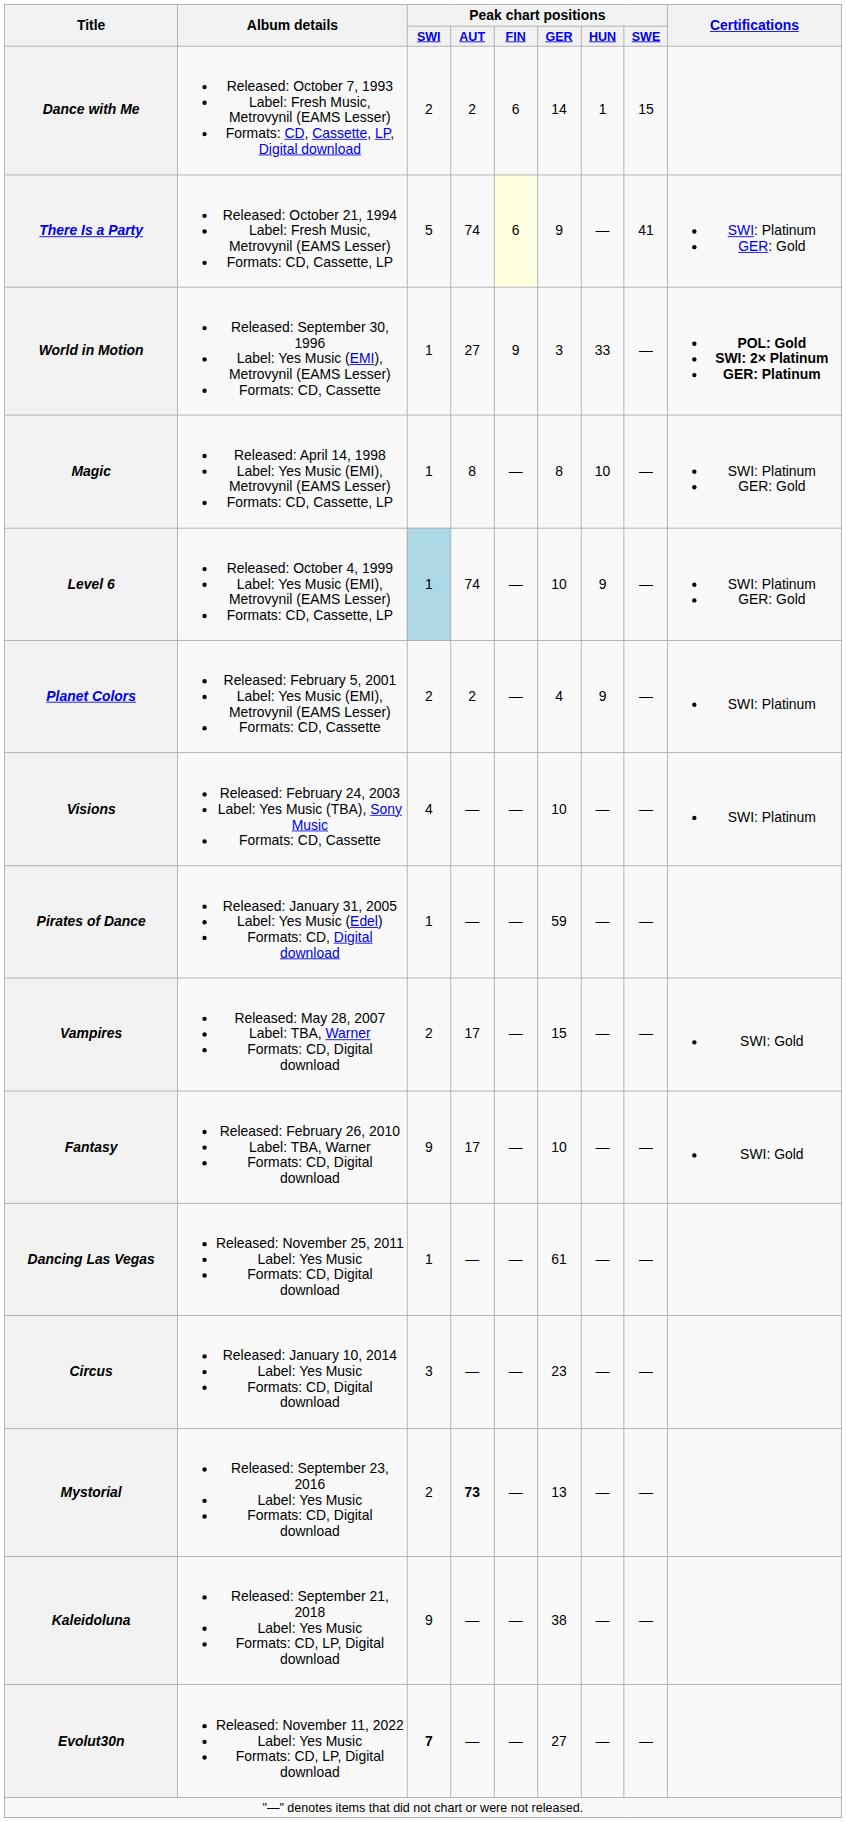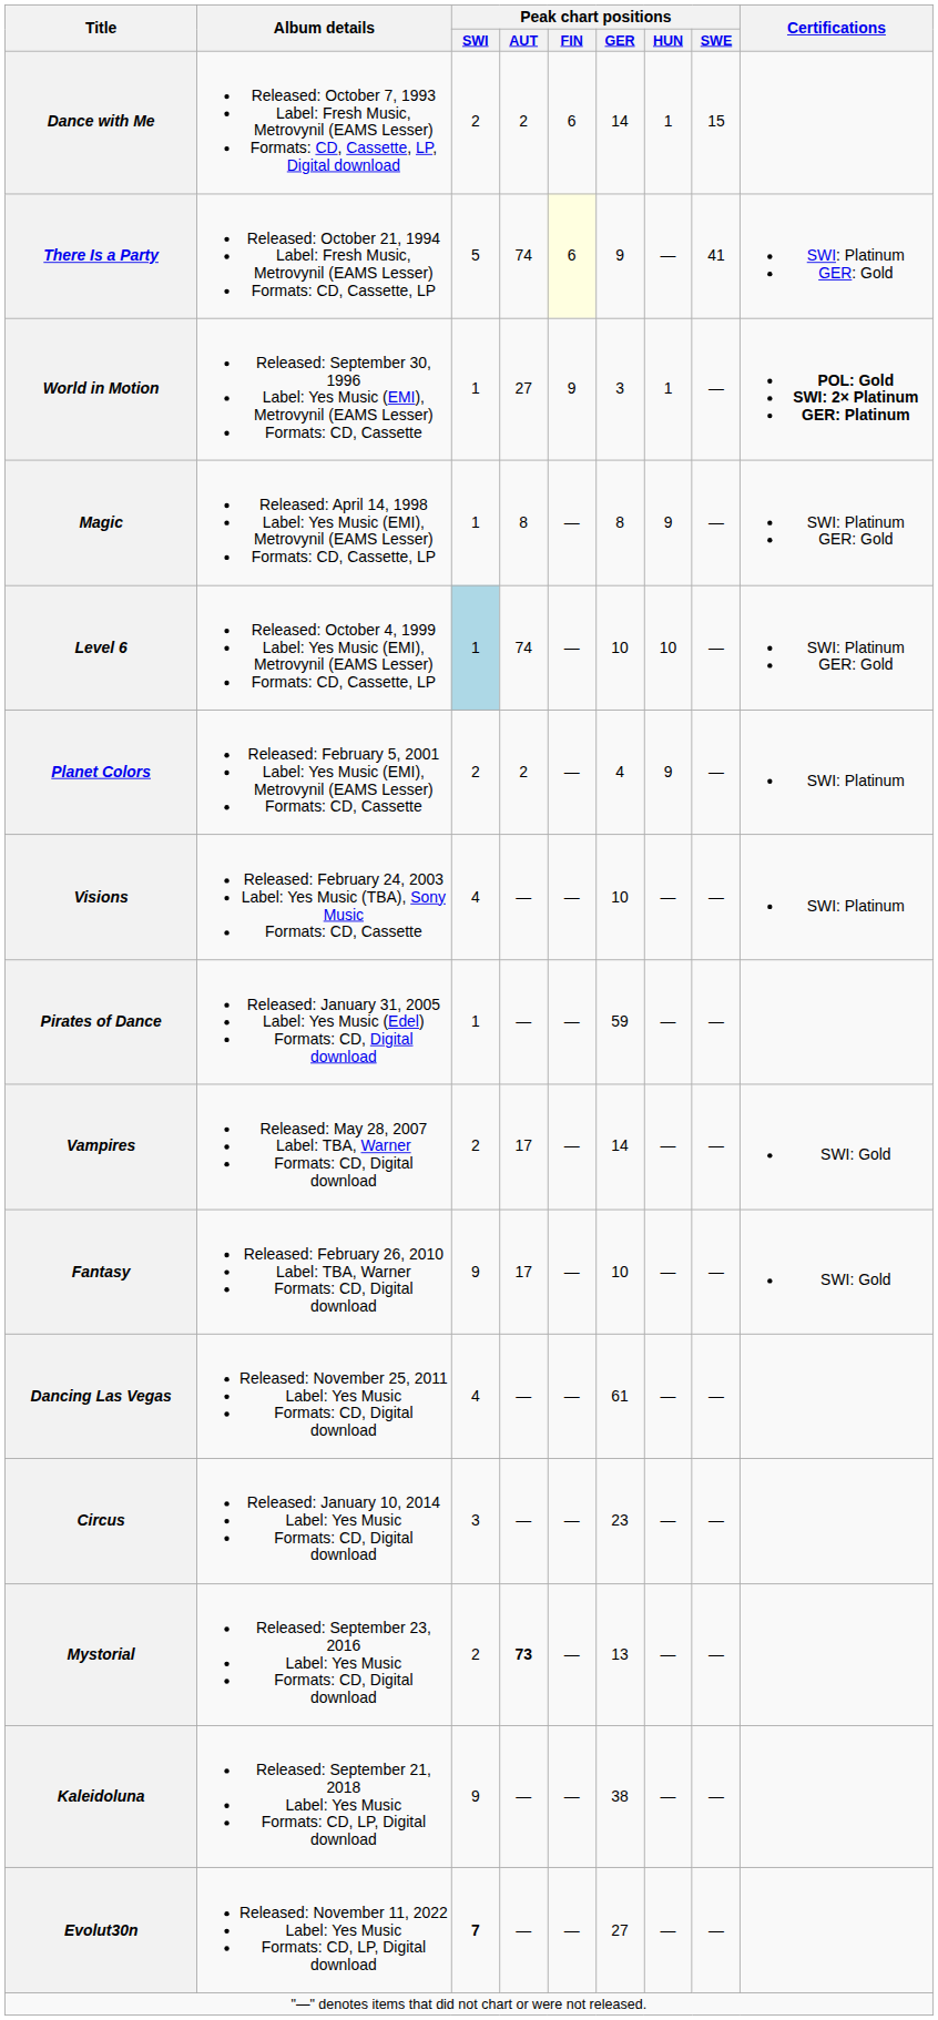World in Motion | Peak chart positions / HUN: 33 -> 1
Magic | Peak chart positions / HUN: 10 -> 9
Level 6 | Peak chart positions / HUN: 9 -> 10
Vampires | Peak chart positions / GER: 15 -> 14
Dancing Las Vegas | Peak chart positions / SWI: 1 -> 4
